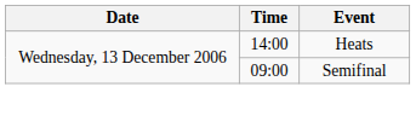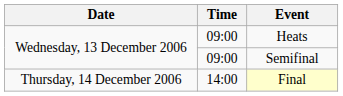Heats | Time: 14:00 -> 09:00
+ row: Thursday, 14 December 2006 | 14:00 | Final
